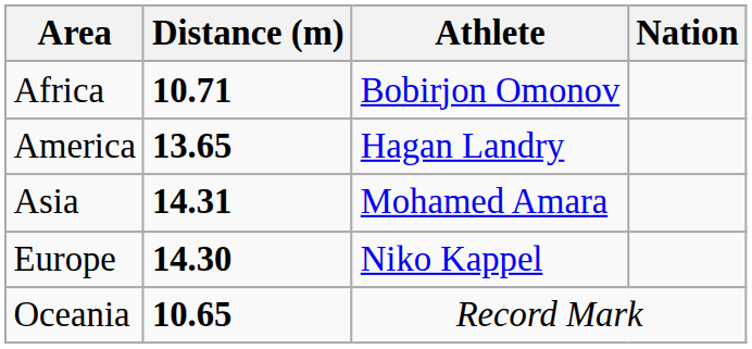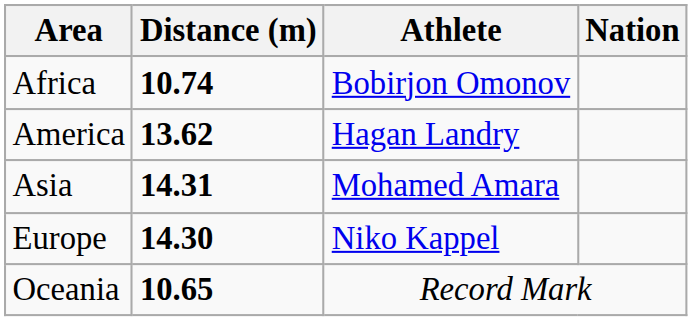Africa | Distance (m): 10.71 -> 10.74
America | Distance (m): 13.65 -> 13.62
